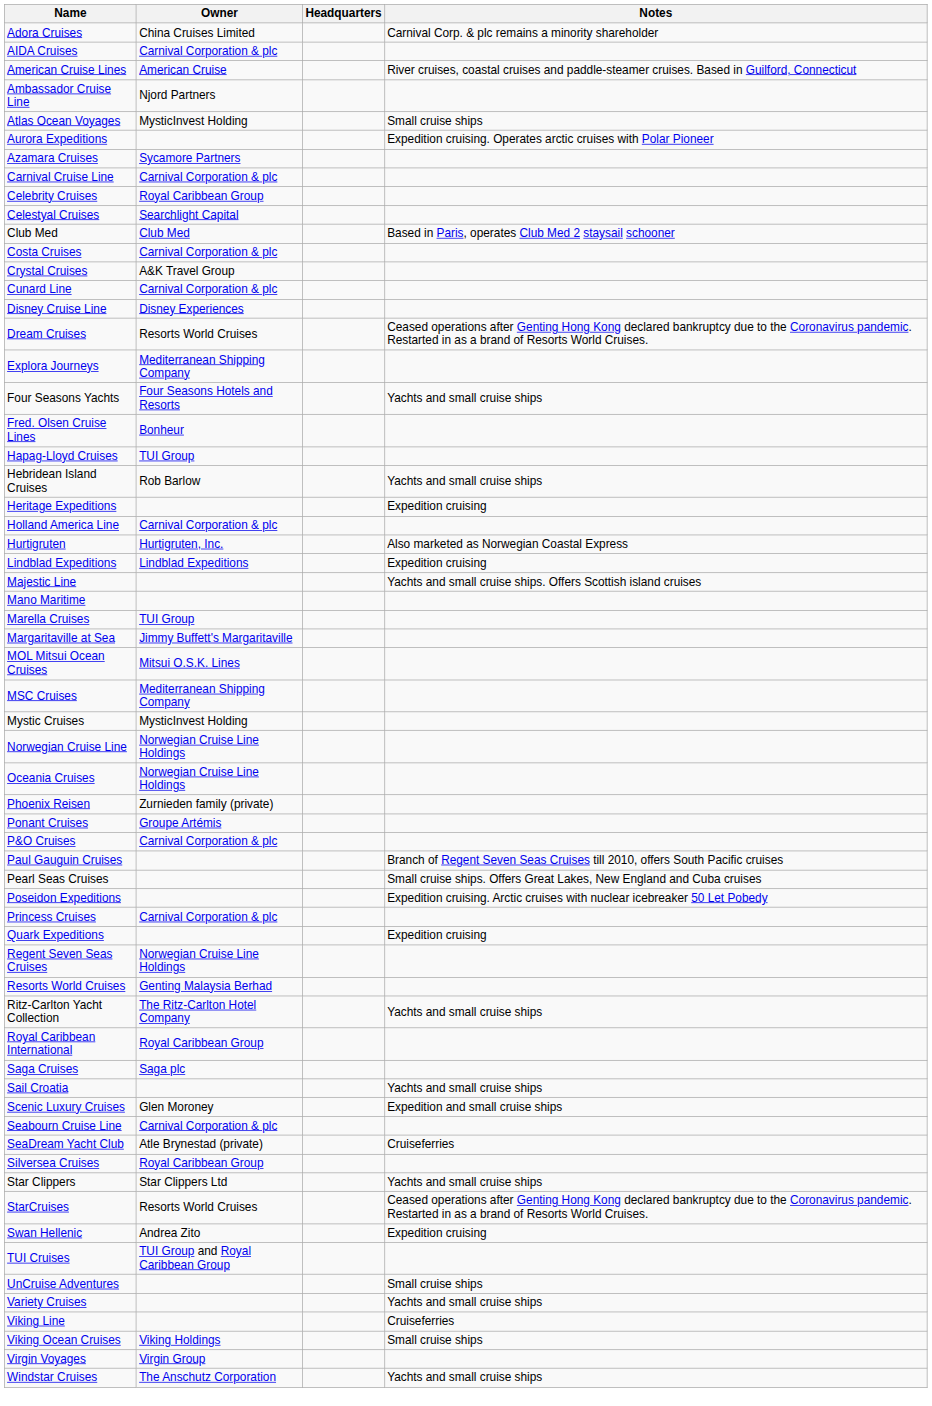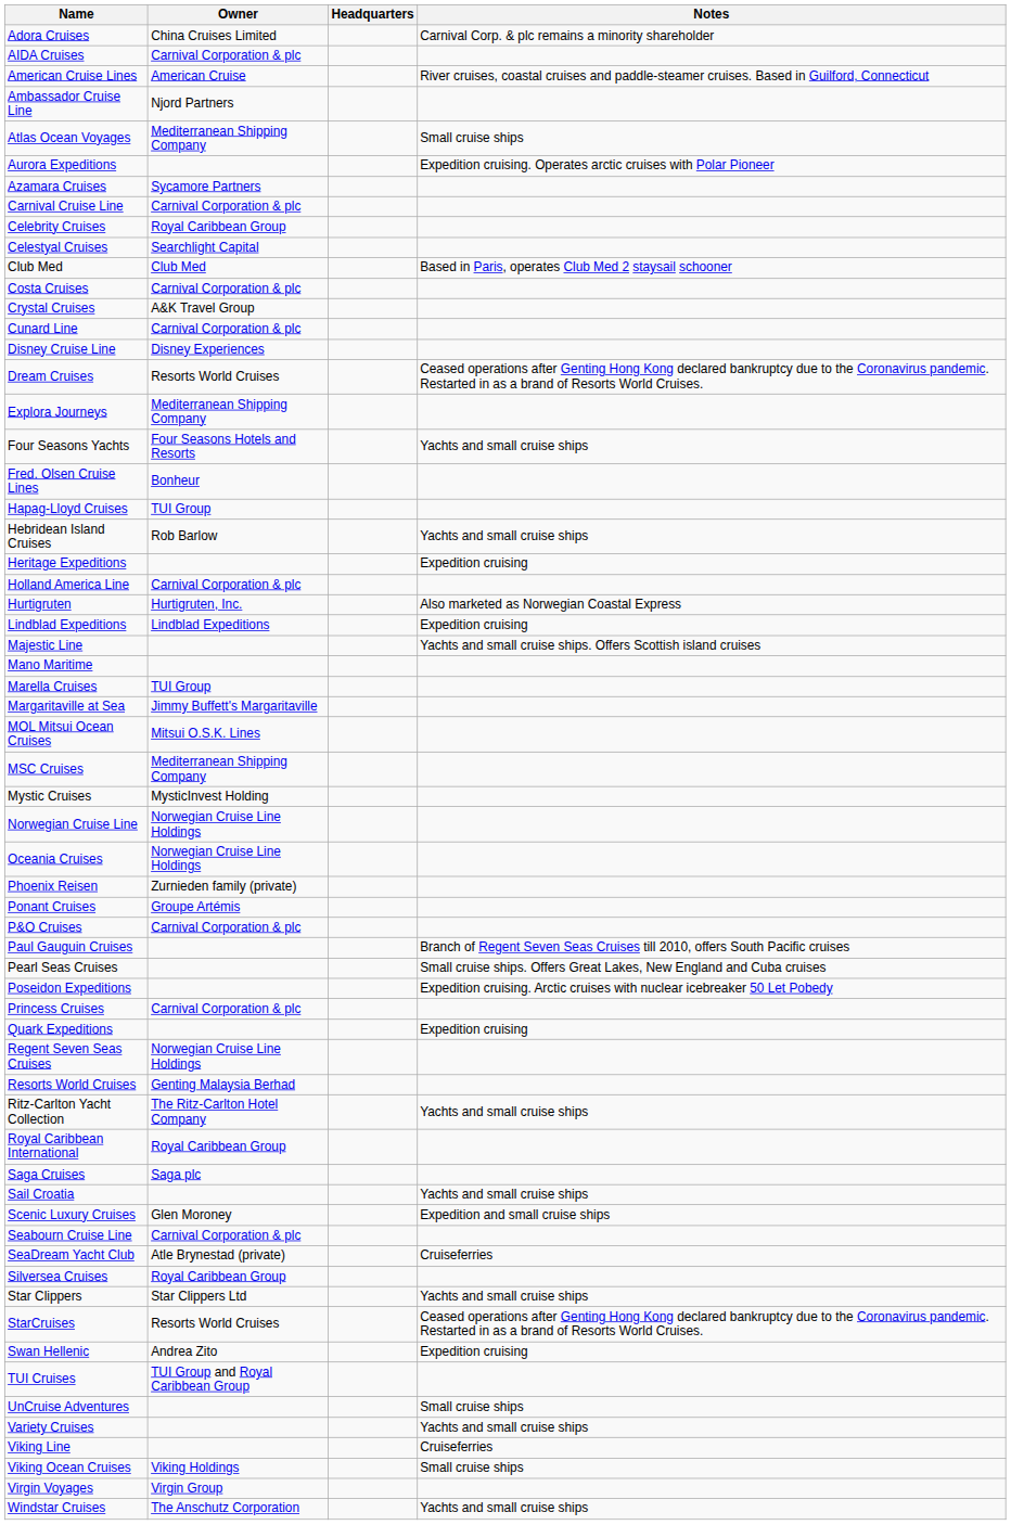Atlas Ocean Voyages | Owner: MysticInvest Holding -> Mediterranean Shipping Company
